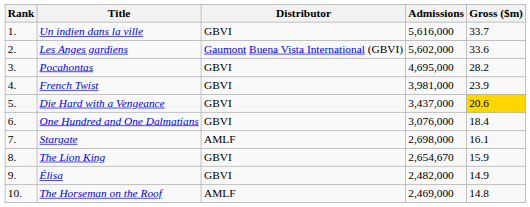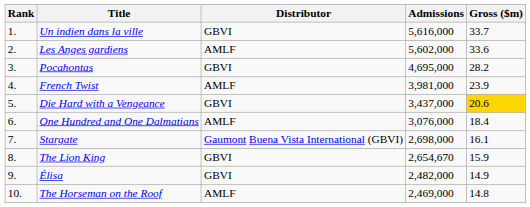Les Anges gardiens | Distributor: Gaumont Buena Vista International (GBVI) -> AMLF
French Twist | Distributor: GBVI -> AMLF
One Hundred and One Dalmatians | Distributor: GBVI -> AMLF
Stargate | Distributor: AMLF -> Gaumont Buena Vista International (GBVI)
